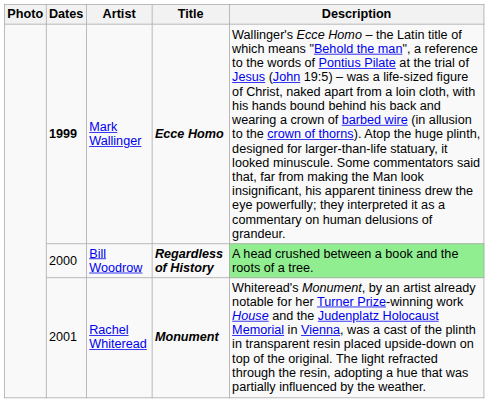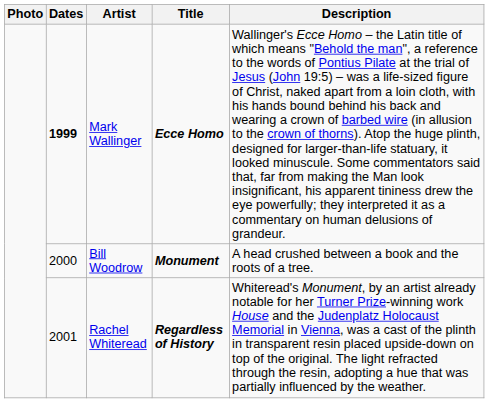Bill Woodrow | Title: Regardless of History -> Monument
Bill Woodrow | Description: lightgreen background -> no background
Rachel Whiteread | Title: Monument -> Regardless of History
